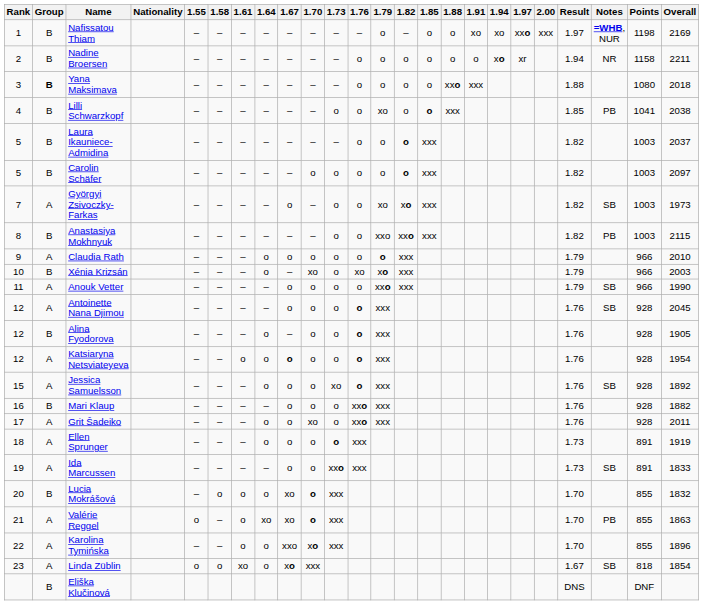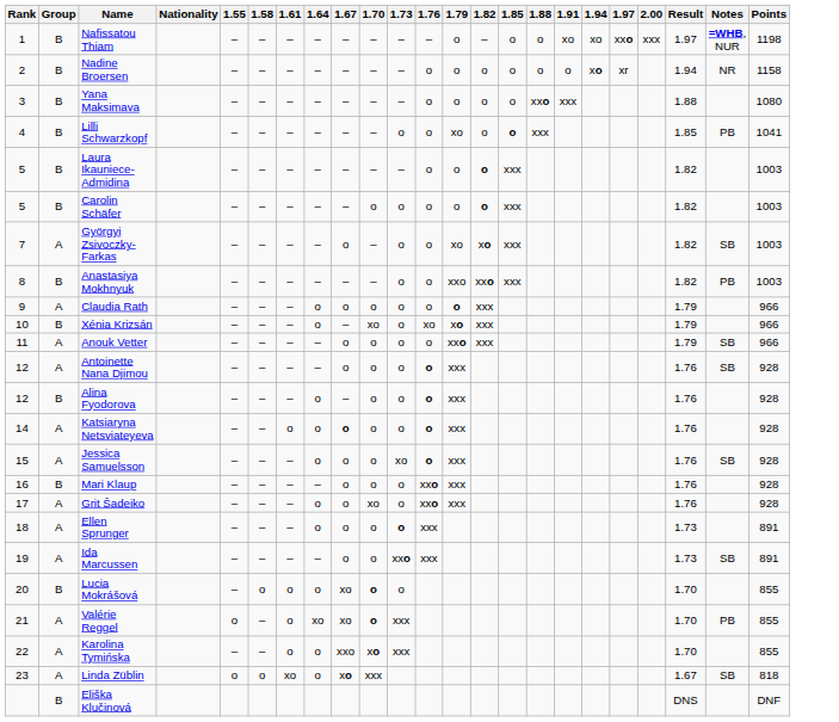- column: Overall | 2169 | 2211 | 2018 | 2038 | 2037 | 2097 | 1973 | 2115 | 2010 | 2003 | 1990 | 2045 | 1905 | 1954 | 1892 | 1882 | 2011 | 1919 | 1833 | 1832 | 1863 | 1896 | 1854
Yana Maksimava | Group: bold -> normal
Katsiaryna Netsviateyeva | Rank: 12 -> 14
Lucia Mokrášová | 1.73: xxx -> o
